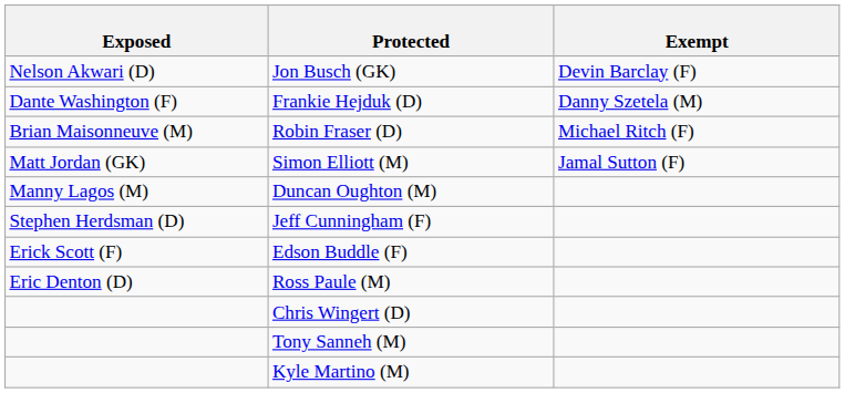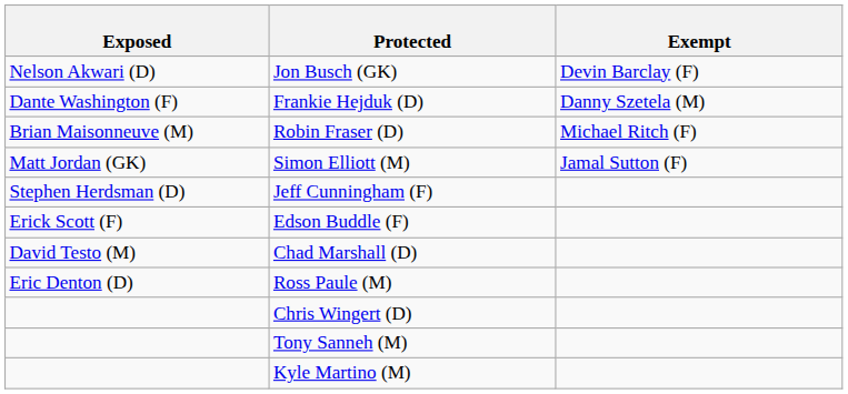- row: Manny Lagos (M) | Duncan Oughton (M)
+ row: David Testo (M) | Chad Marshall (D)
